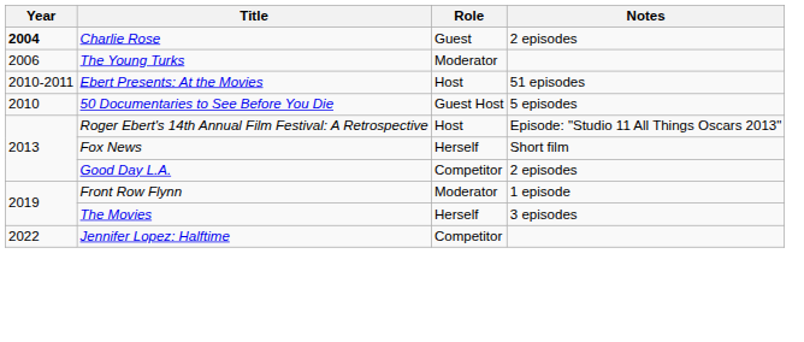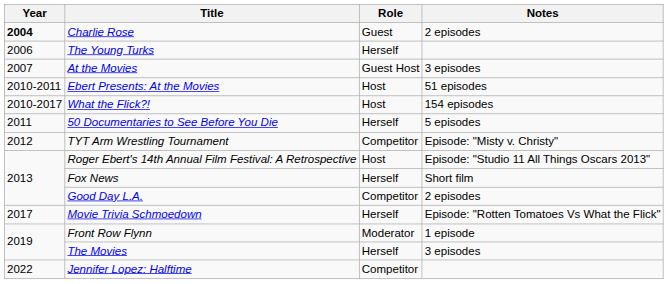The Young Turks | Role: Moderator -> Herself
+ row: 2007 | At the Movies | Guest Host | 3 episodes
+ row: 2010-2017 | What the Flick?! | Host | 154 episodes
50 Documentaries to See Before You Die | Year: 2010 -> 2011
50 Documentaries to See Before You Die | Role: Guest Host -> Herself
+ row: 2012 | TYT Arm Wrestling Tournament | Competitor | Episode: "Misty v. Christy"
+ row: 2017 | Movie Trivia Schmoedown | Herself | Episode: "Rotten Tomatoes Vs What the Flick"
